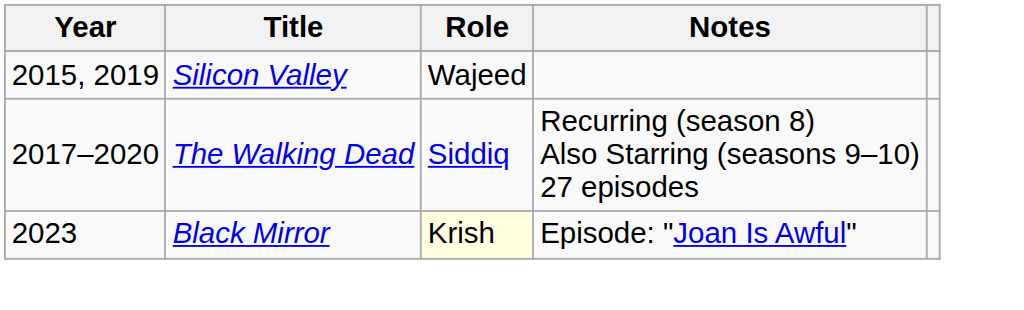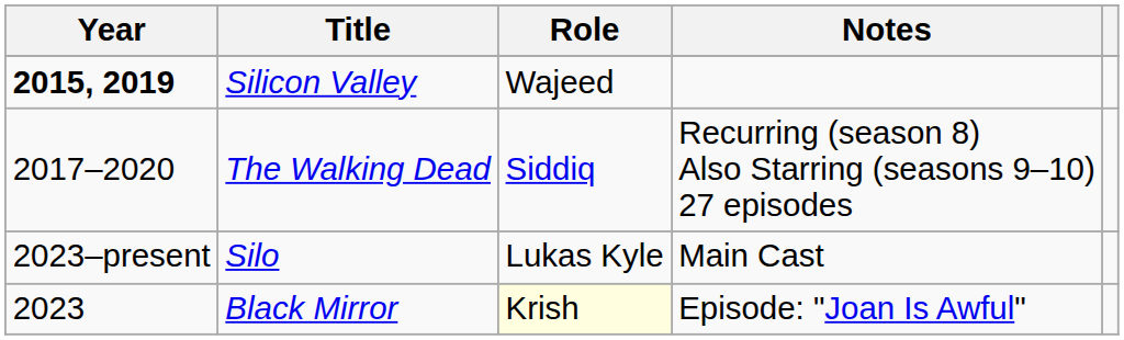Silicon Valley | Year: normal -> bold
+ row: 2023–present | Silo | Lukas Kyle | Main Cast
